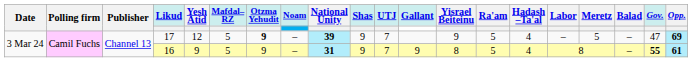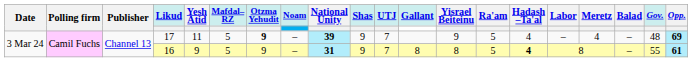17 | Yesh Atid: 12 -> 11
17 | Meretz: 5 -> 4
17 | Gov.: 47 -> 48
16 | Gallant: 9 -> 8
16 | Hadash –Ta'al: normal -> bold
16 | Gov.: bold -> normal
